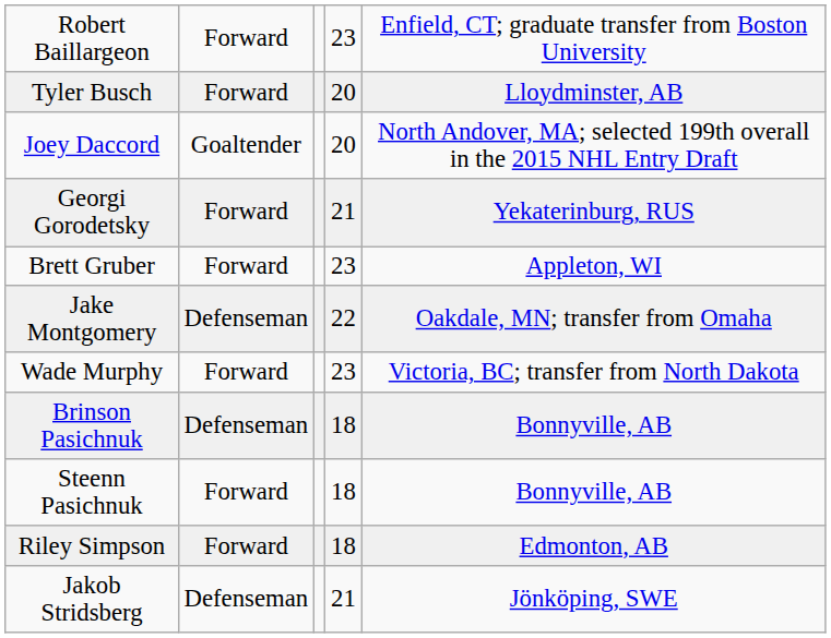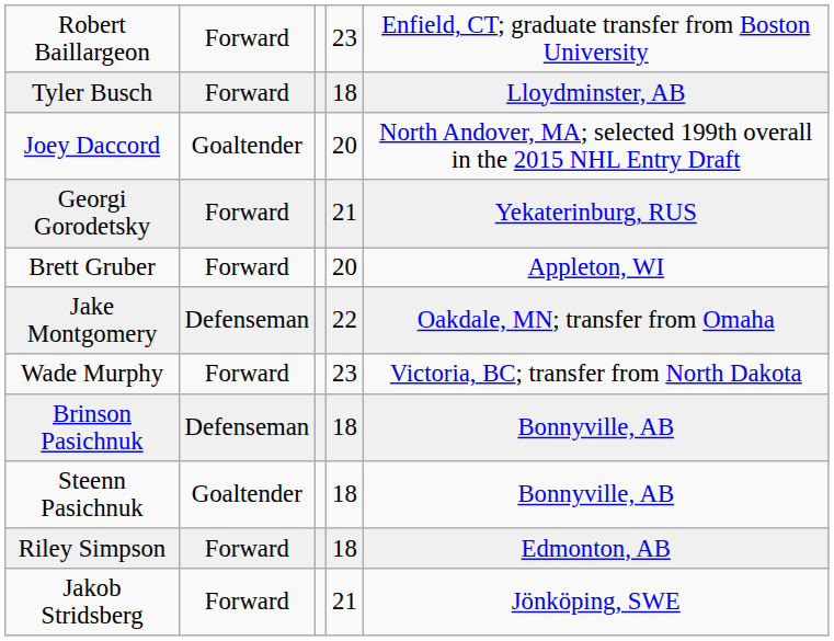Tyler Busch | column 4: 20 -> 18
Brett Gruber | column 4: 23 -> 20
Steenn Pasichnuk | column 2: Forward -> Goaltender
Jakob Stridsberg | column 2: Defenseman -> Forward
